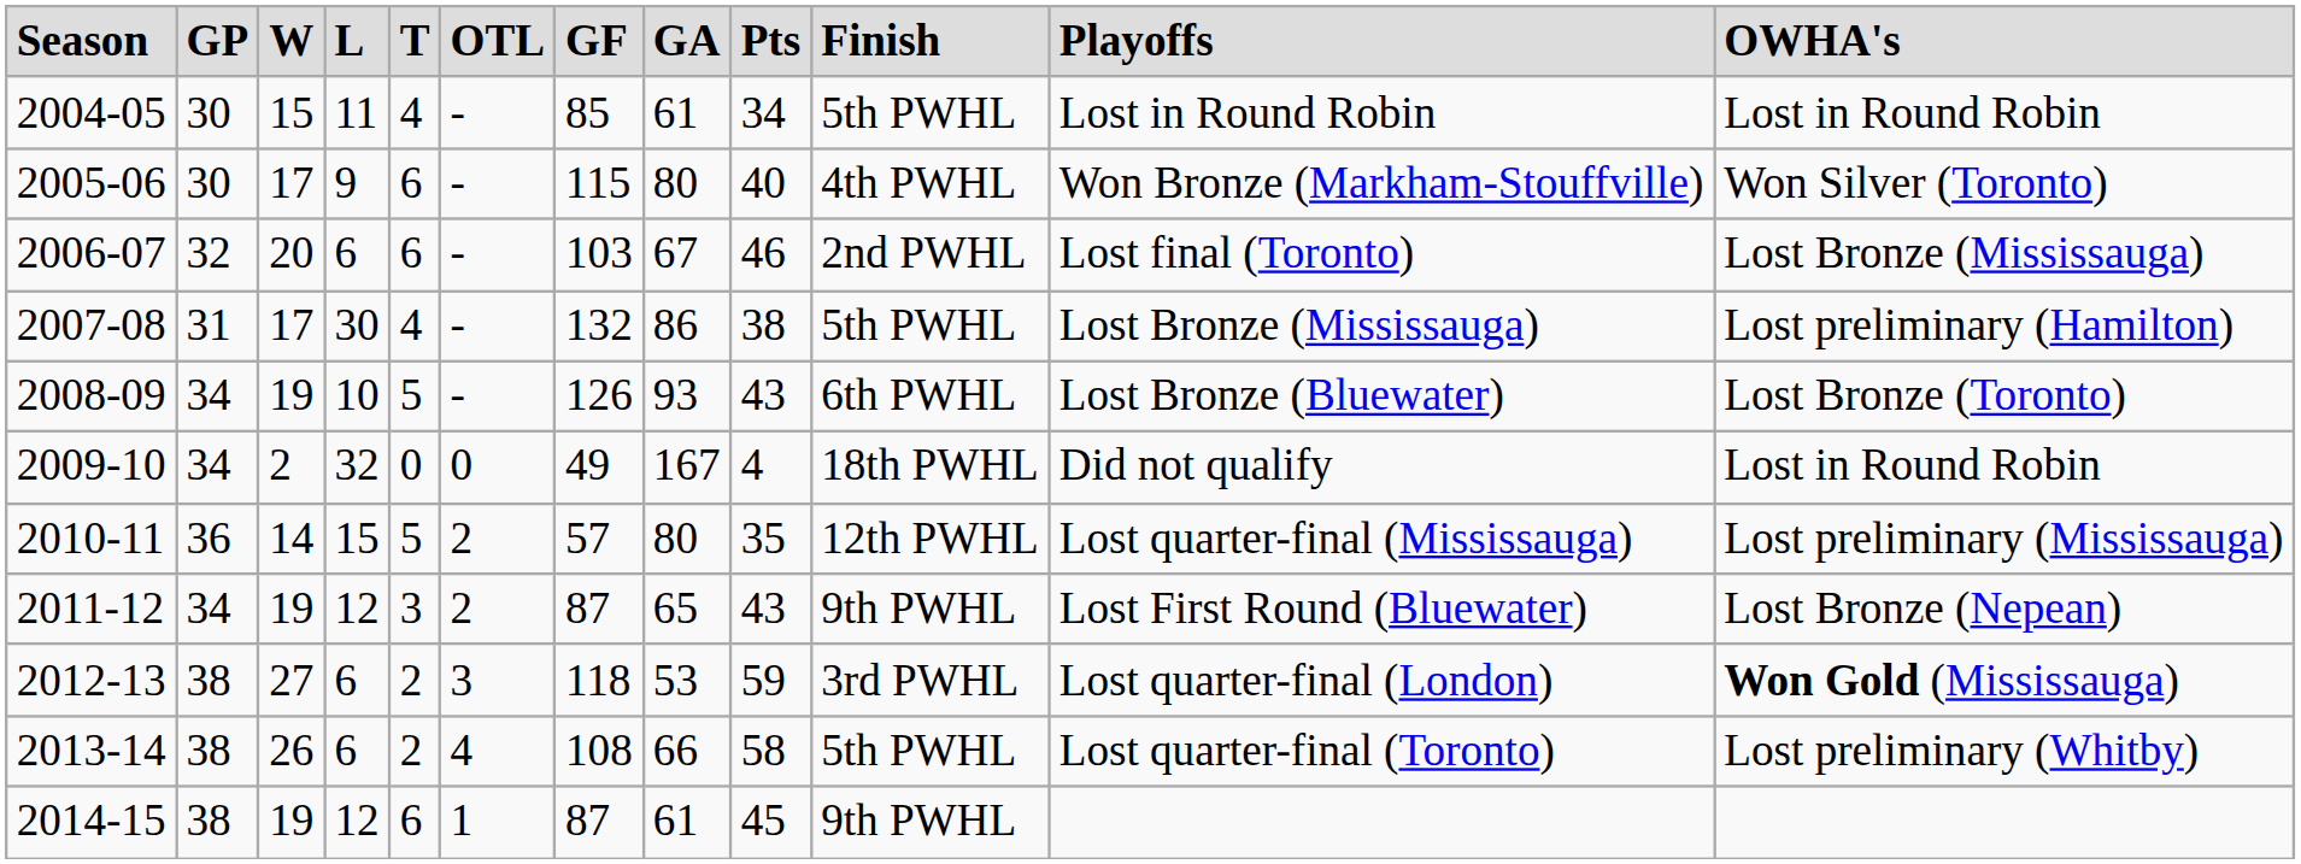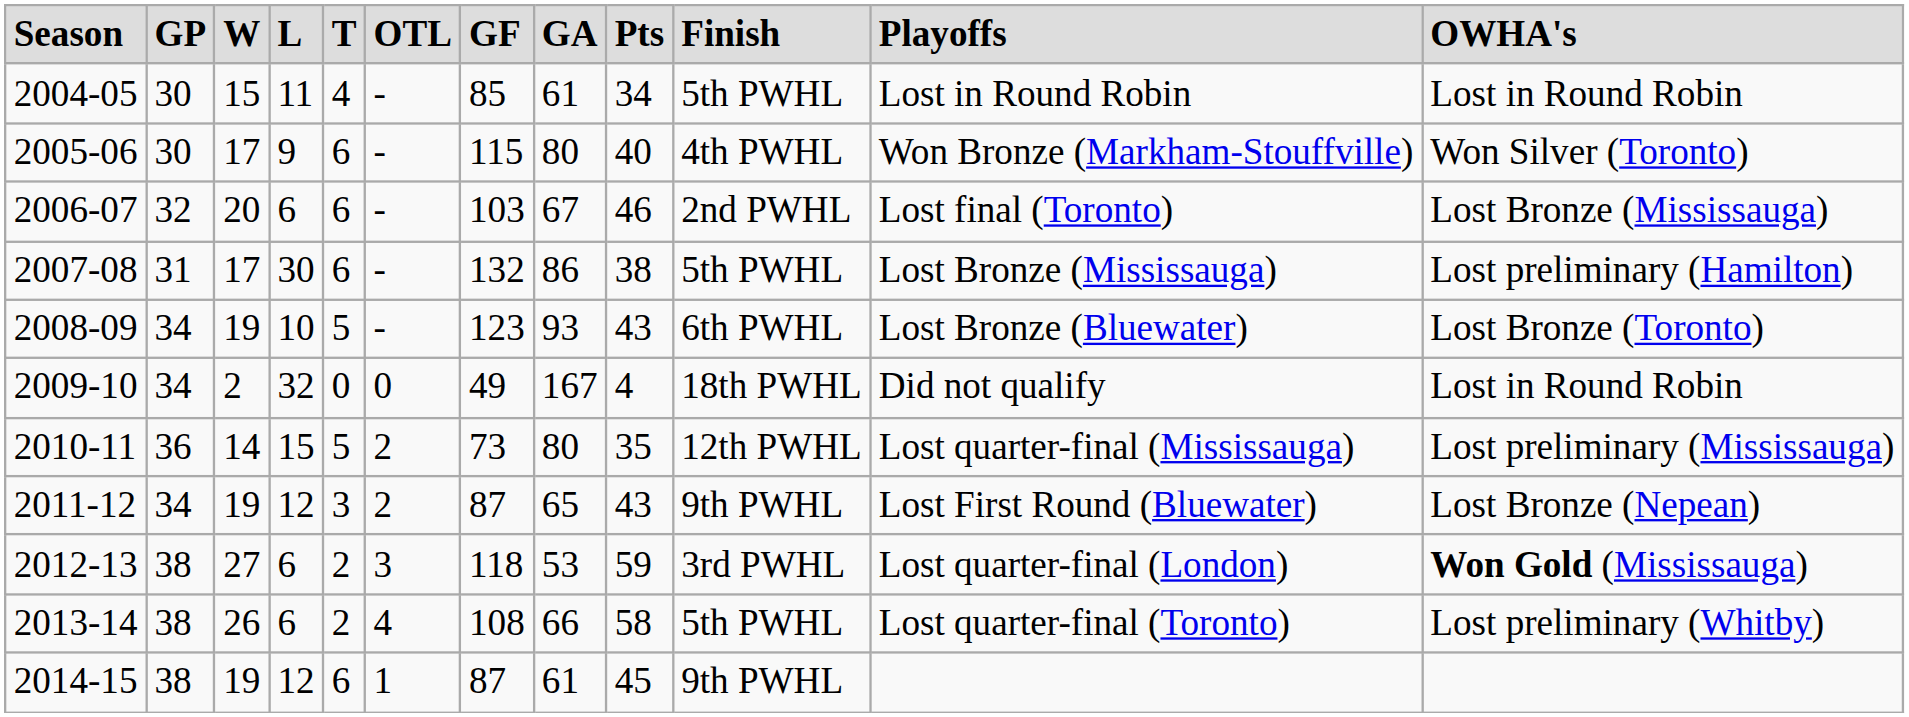2007-08 | column 5: 4 -> 6
2008-09 | column 7: 126 -> 123
2010-11 | column 7: 57 -> 73
